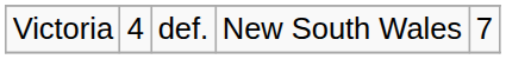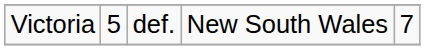Victoria | column 2: 4 -> 5
